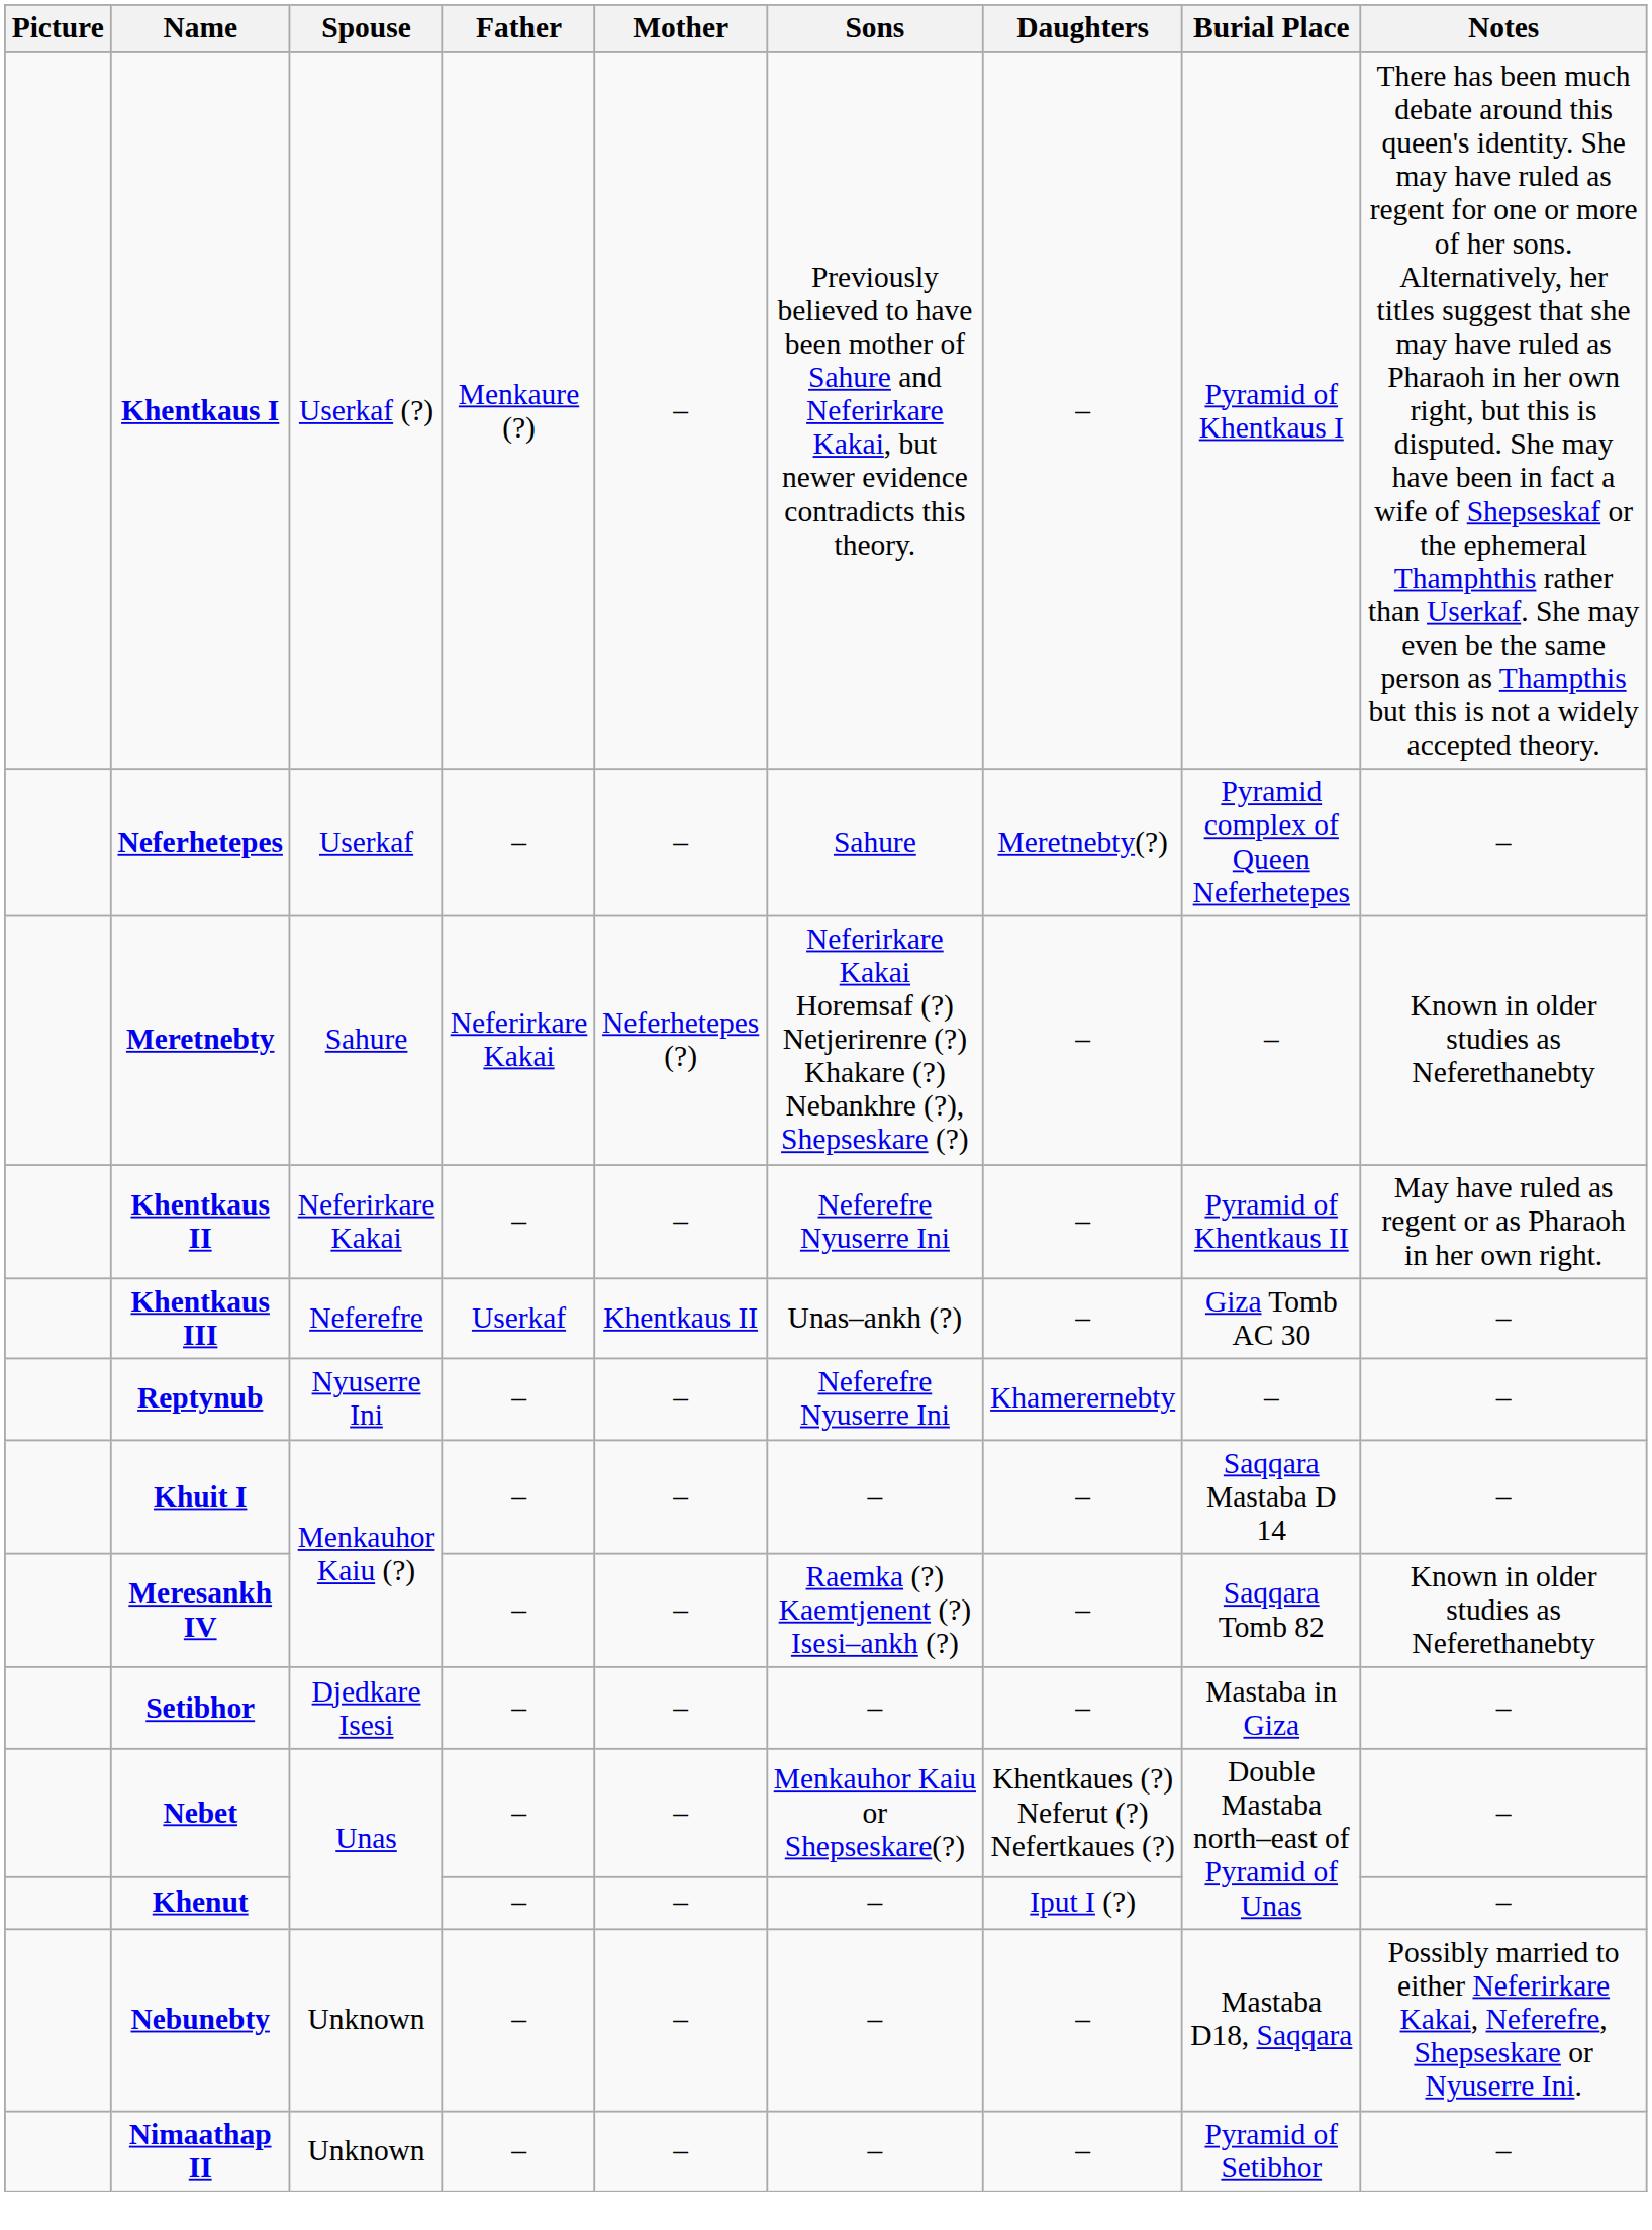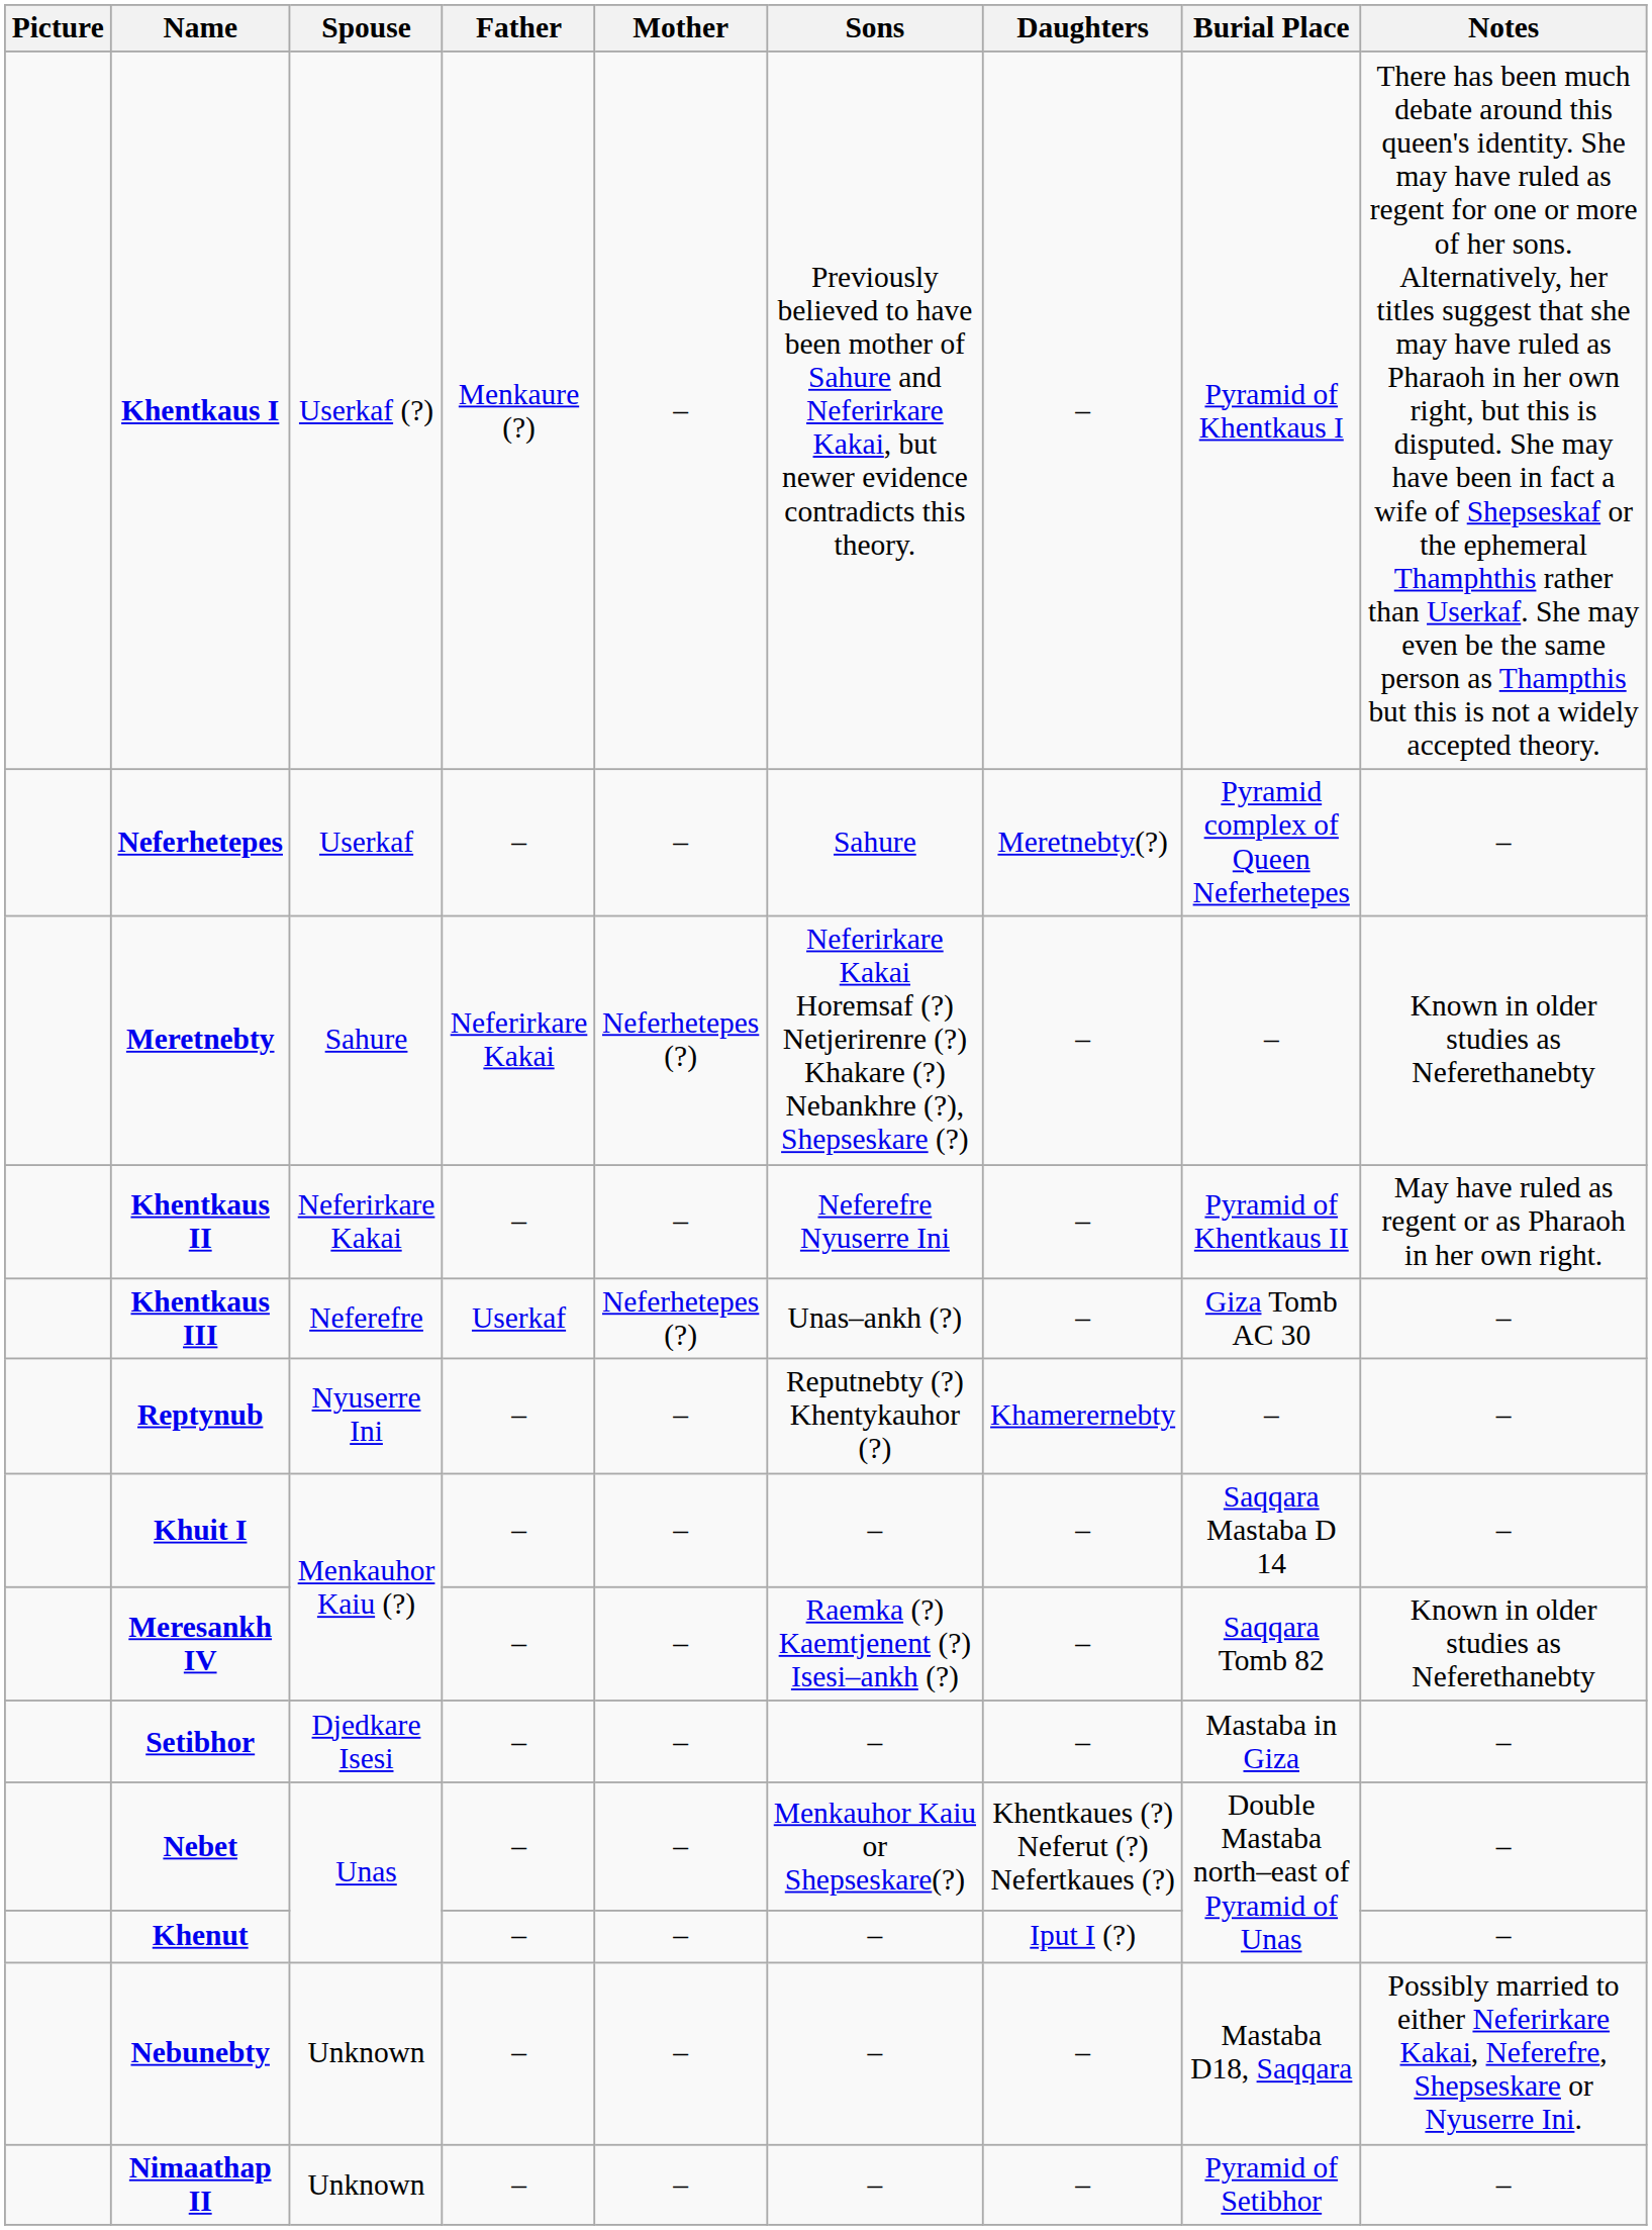Khentkaus III | Mother: Khentkaus II -> Neferhetepes (?)
Reptynub | Sons: Neferefre Nyuserre Ini -> Reputnebty (?) Khentykauhor (?)
